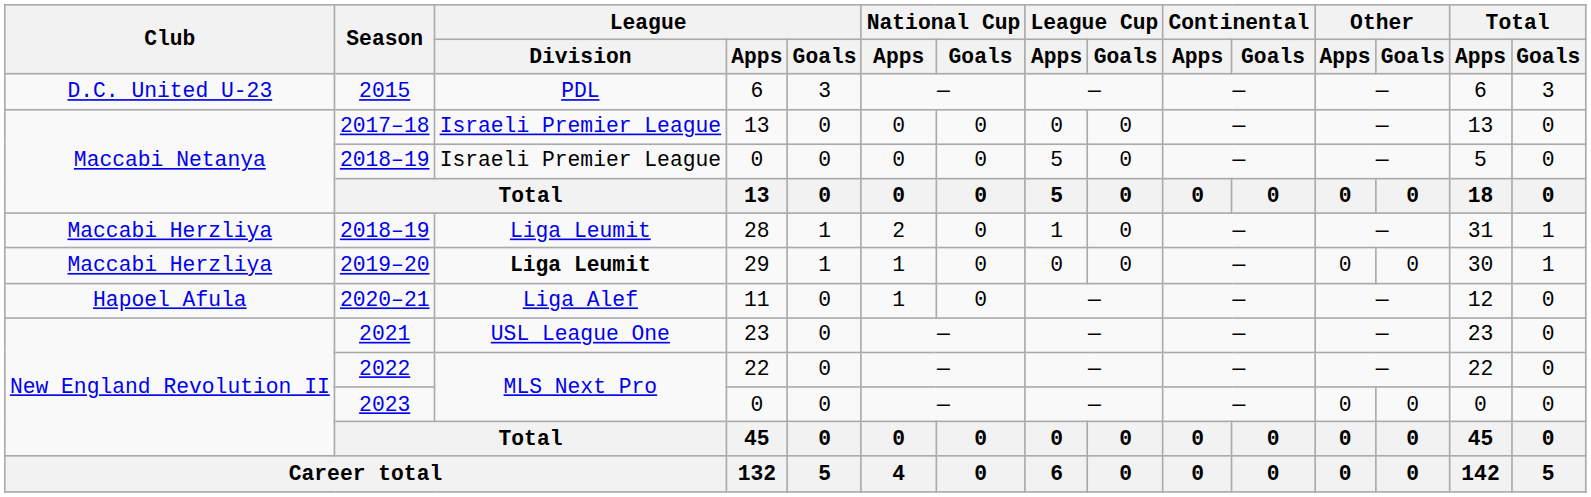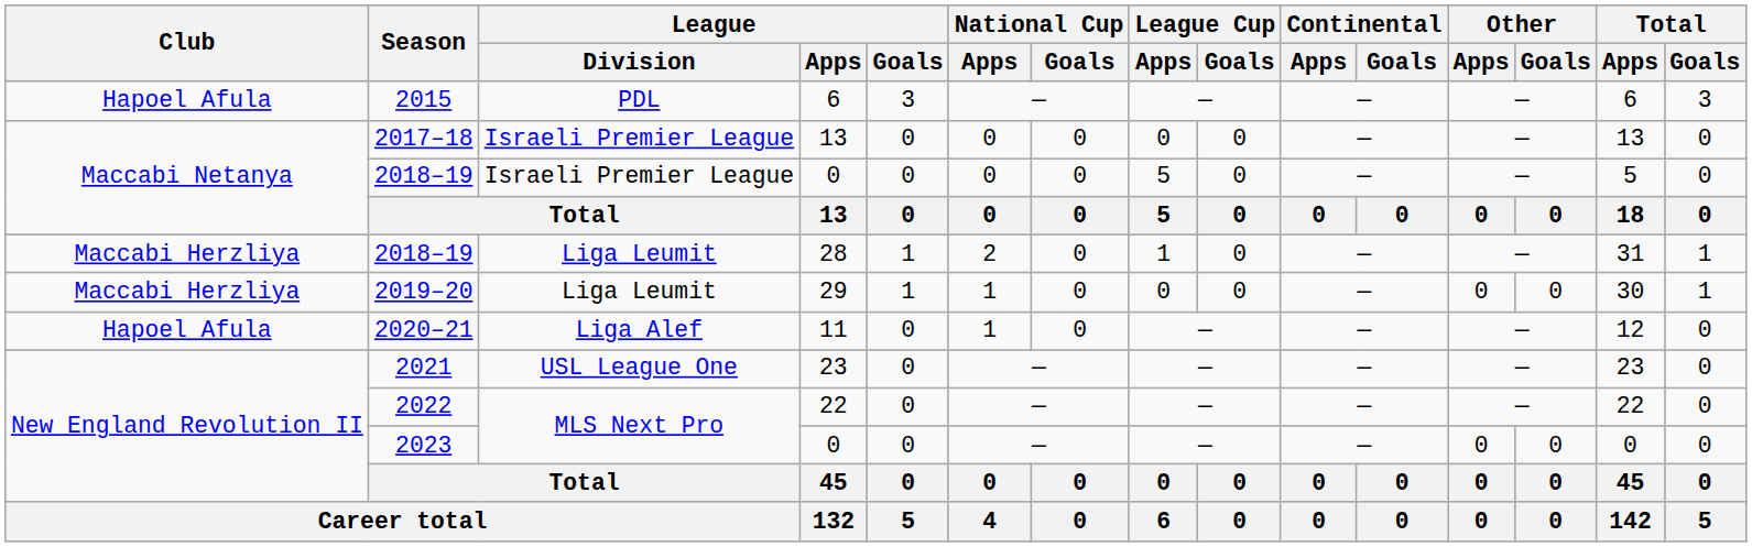2015 | Club: D.C. United U-23 -> Hapoel Afula
2019–20 | League / Division: bold -> normal
